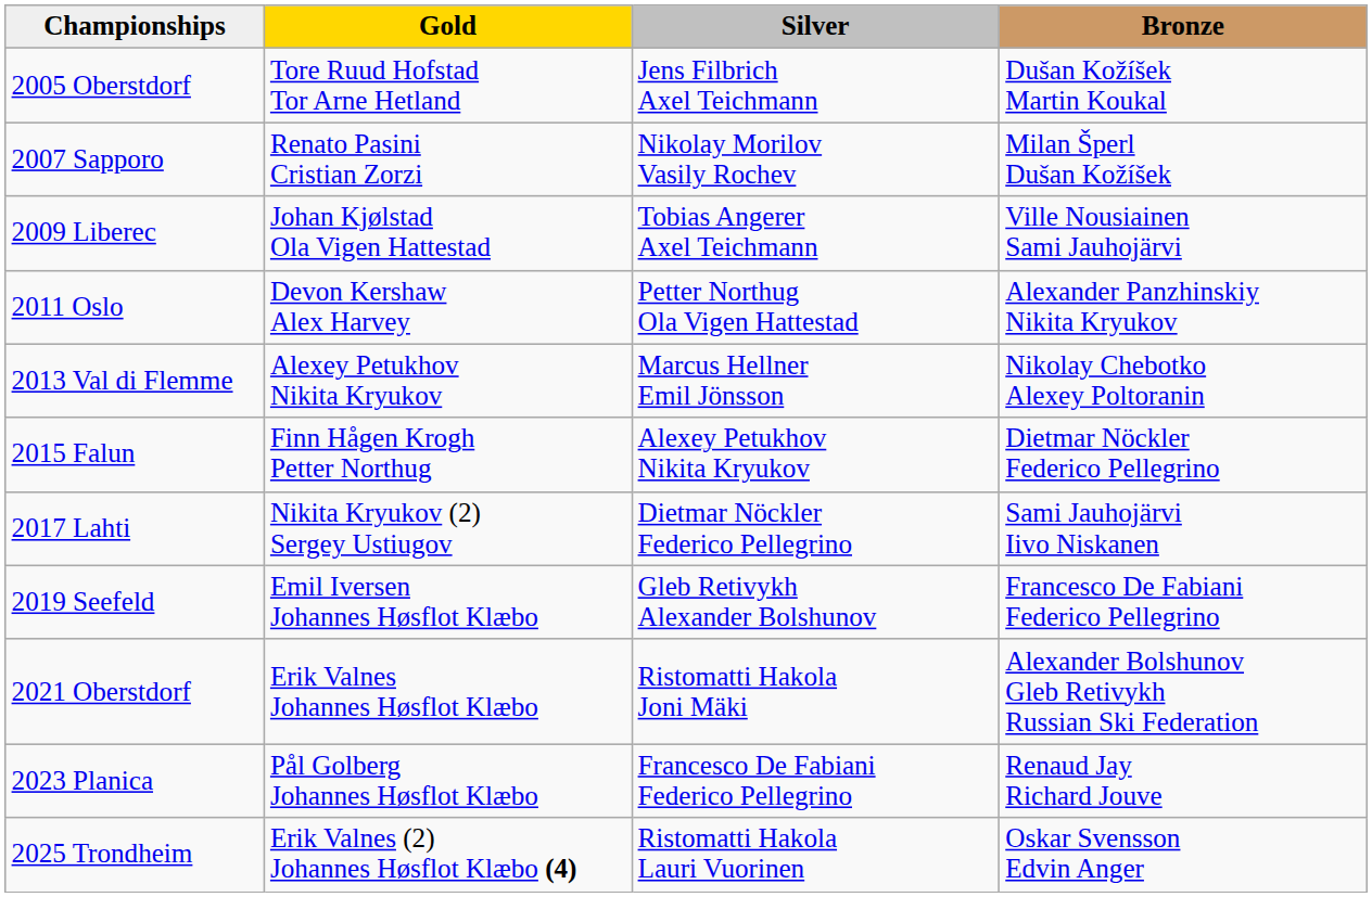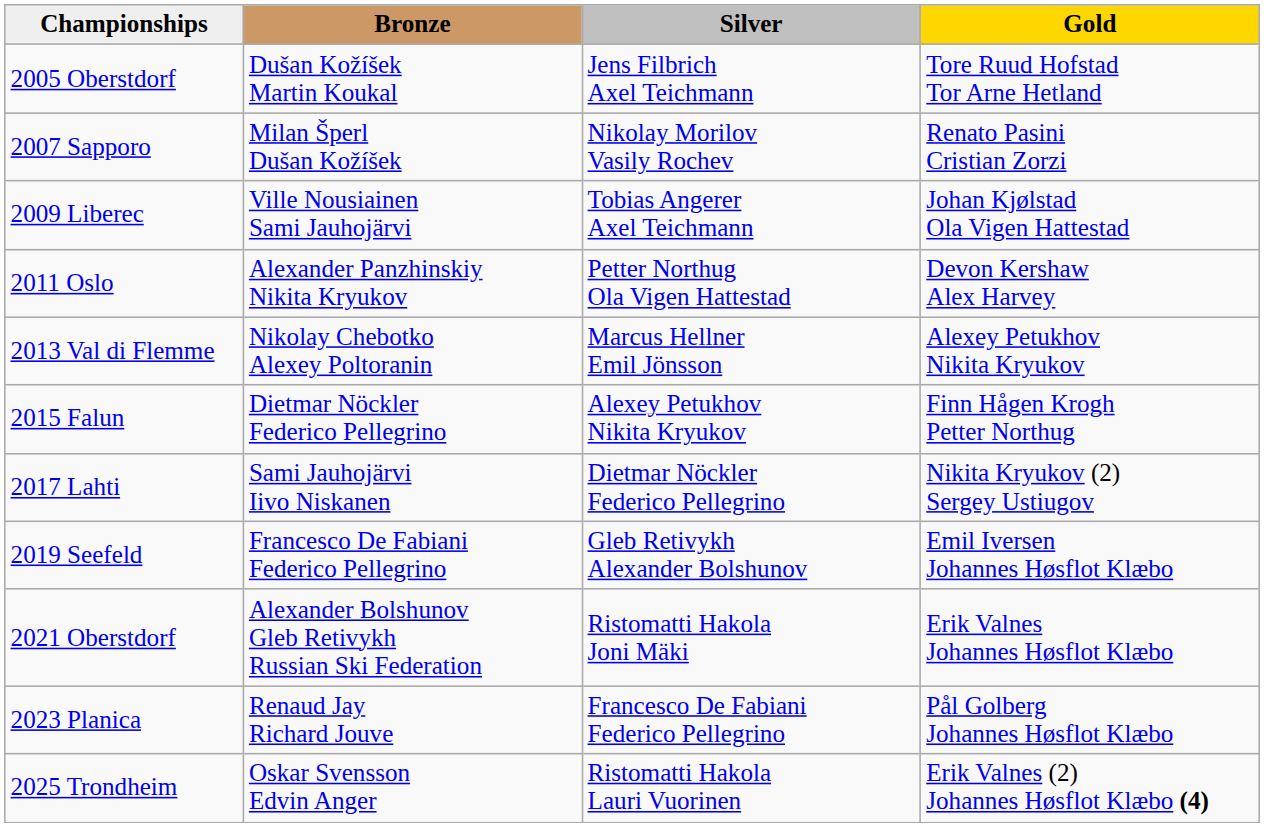columns swapped: Gold <-> Bronze
